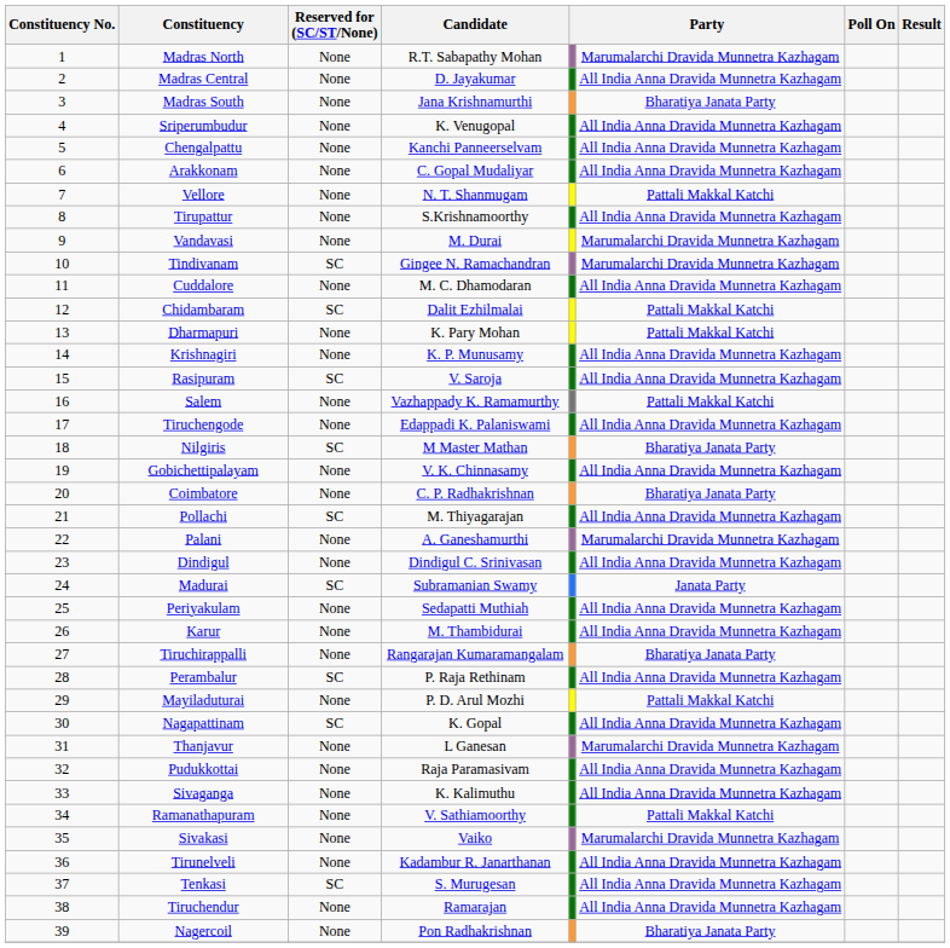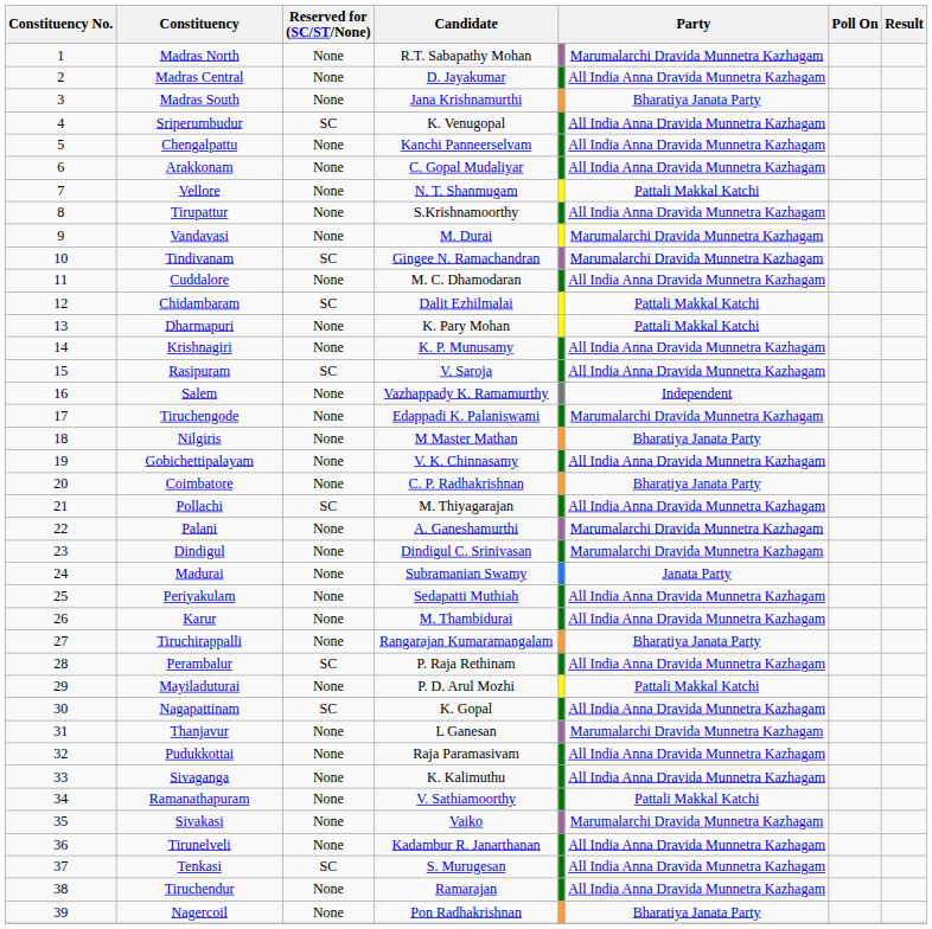Sriperumbudur | Reserved for (SC/ST/None): None -> SC
Salem | column 6: Pattali Makkal Katchi -> Independent
Tiruchengode | column 6: All India Anna Dravida Munnetra Kazhagam -> Marumalarchi Dravida Munnetra Kazhagam
Nilgiris | Reserved for (SC/ST/None): SC -> None
Dindigul | column 6: All India Anna Dravida Munnetra Kazhagam -> Marumalarchi Dravida Munnetra Kazhagam
Madurai | Reserved for (SC/ST/None): SC -> None
